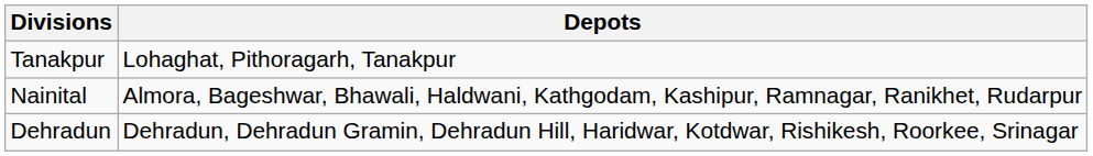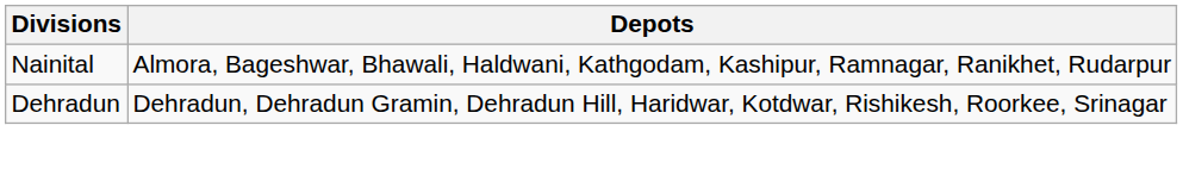- row: Tanakpur | Lohaghat, Pithoragarh, Tanakpur
